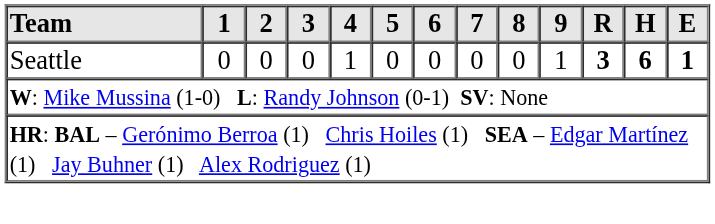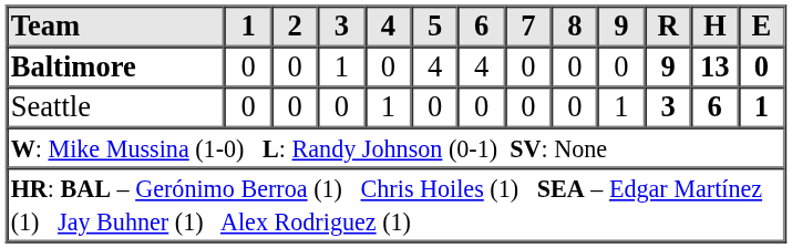+ row: Baltimore | 0 | 0 | 1 | 0 | 4 | 4 | 0 | 0 | 0 | 9 | 13 | 0
